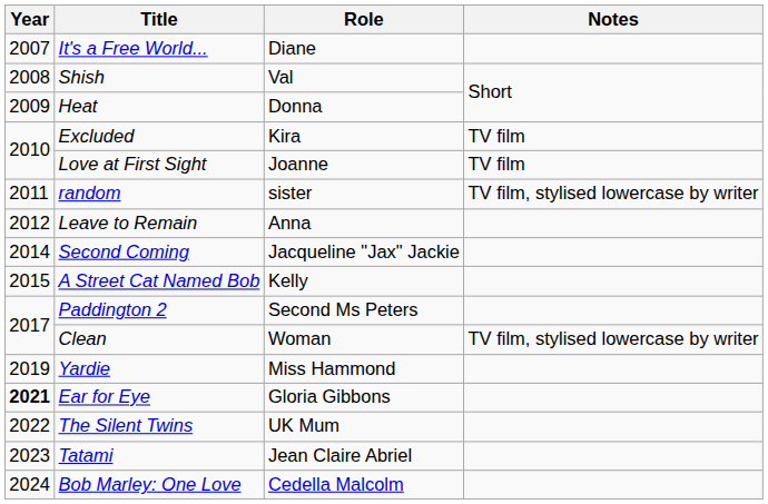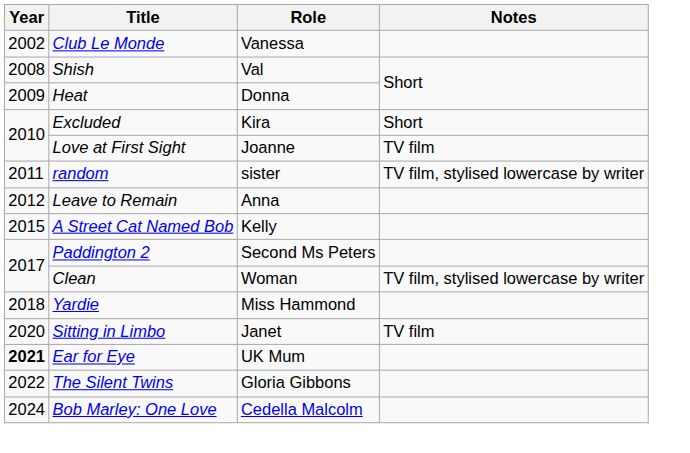+ row: 2002 | Club Le Monde | Vanessa
- row: 2007 | It's a Free World... | Diane
Excluded | Notes: TV film -> Short
- row: 2014 | Second Coming | Jacqueline "Jax" Jackie
Yardie | Year: 2019 -> 2018
+ row: 2020 | Sitting in Limbo | Janet | TV film
Ear for Eye | Role: Gloria Gibbons -> UK Mum
The Silent Twins | Role: UK Mum -> Gloria Gibbons
- row: 2023 | Tatami | Jean Claire Abriel
